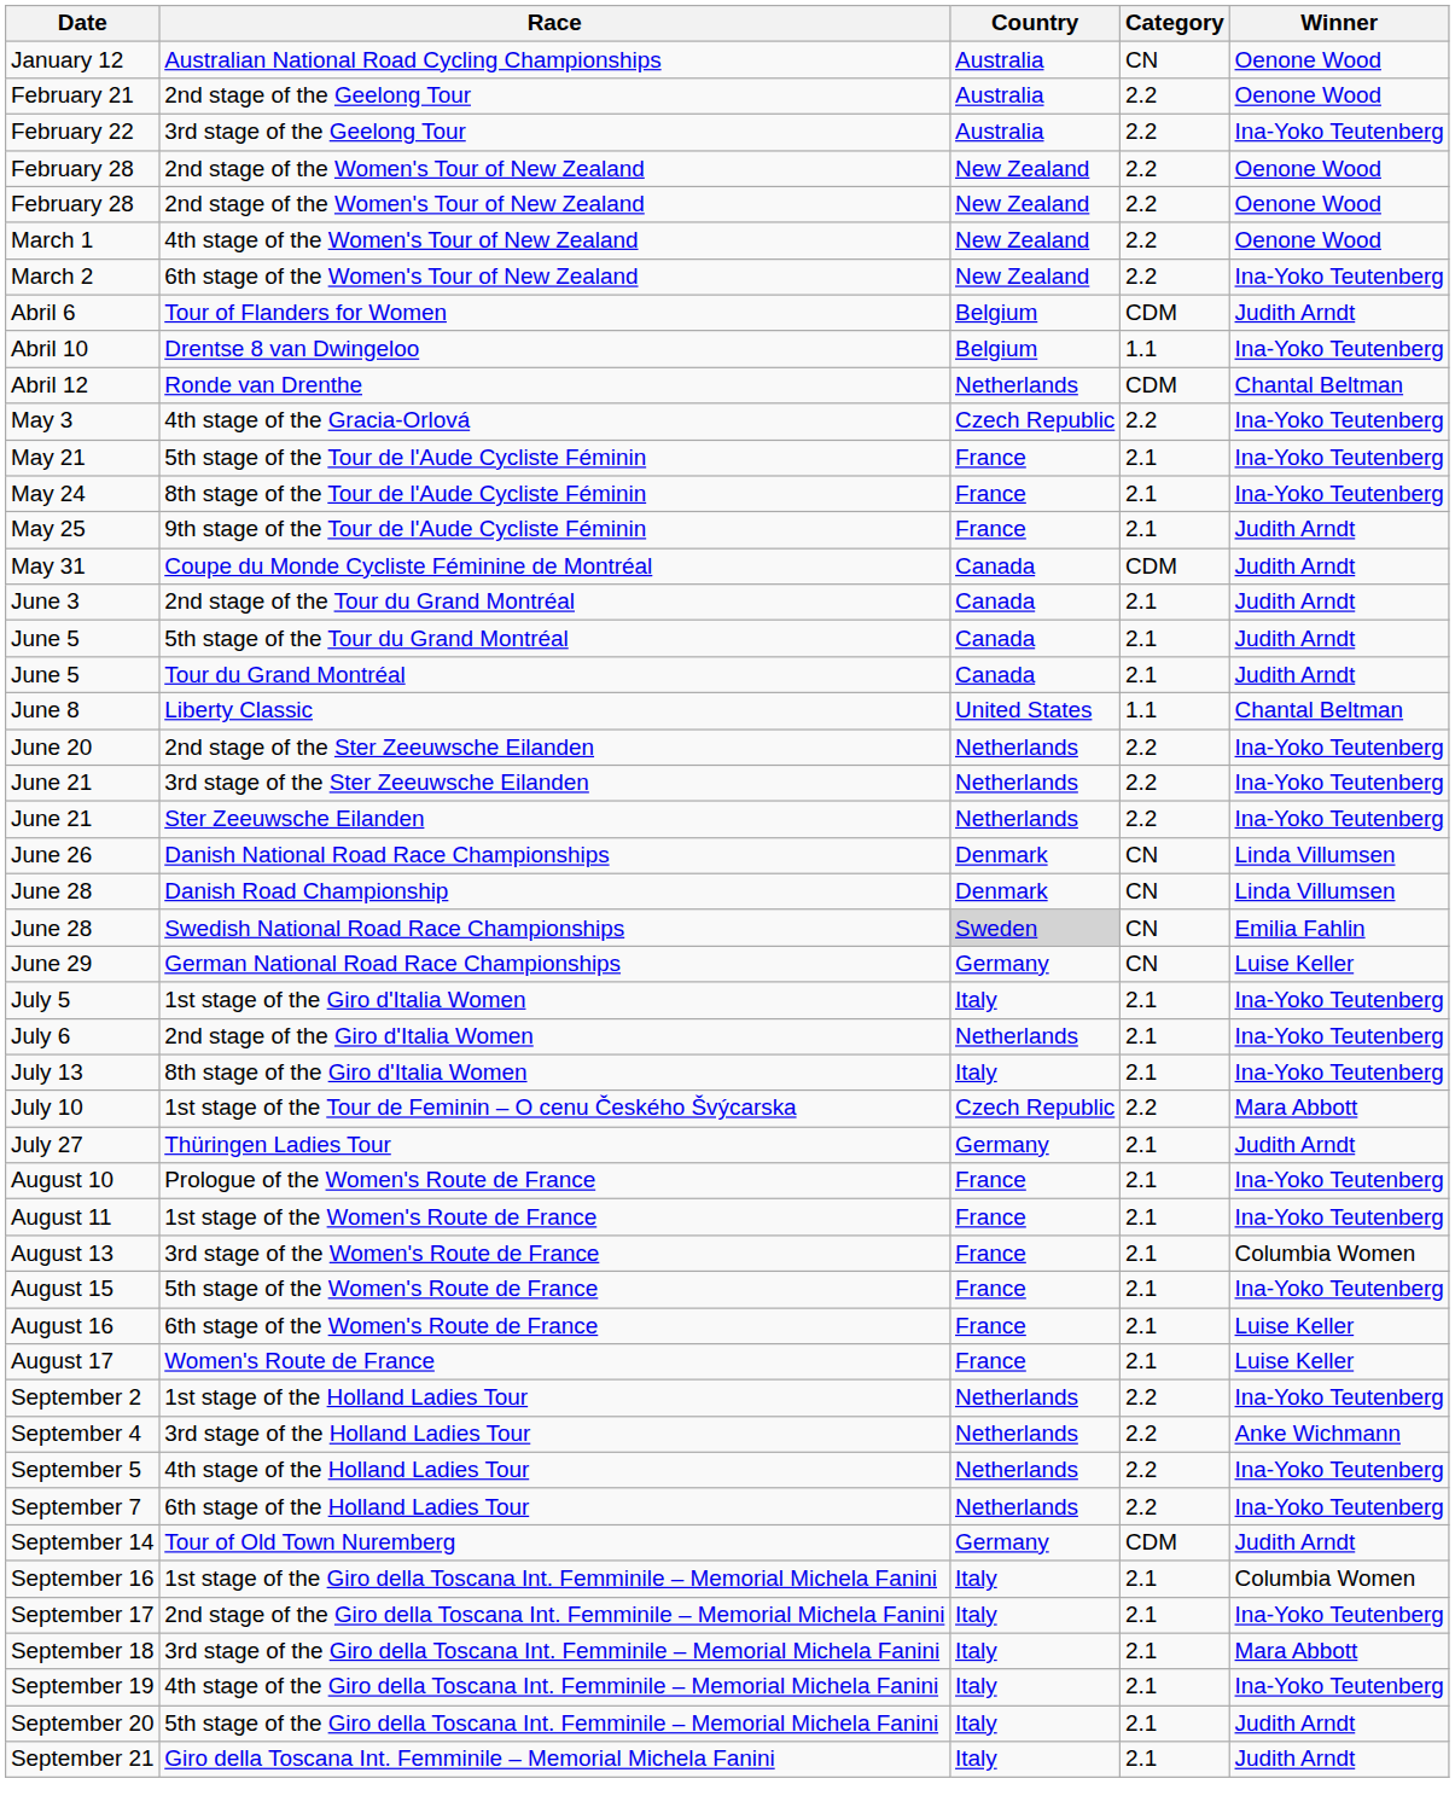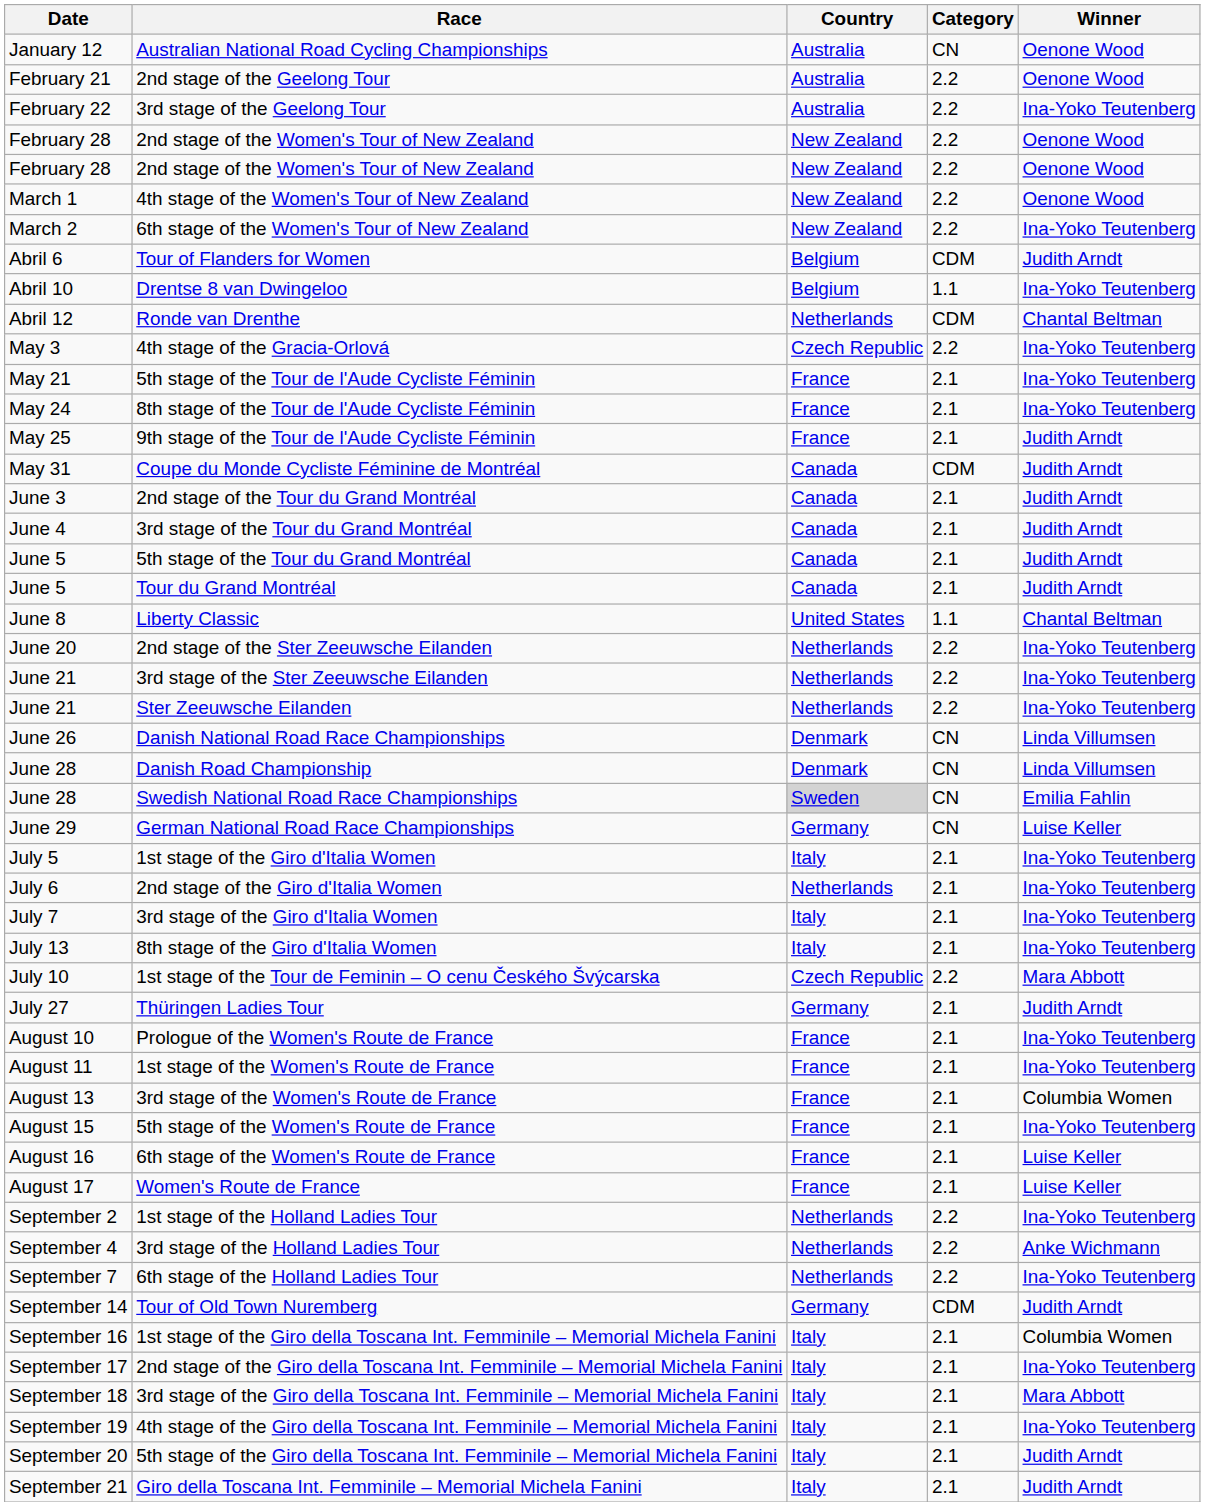+ row: June 4 | 3rd stage of the Tour du Grand Montréal | Canada | 2.1 | Judith Arndt
+ row: July 7 | 3rd stage of the Giro d'Italia Women | Italy | 2.1 | Ina-Yoko Teutenberg
- row: September 5 | 4th stage of the Holland Ladies Tour | Netherlands | 2.2 | Ina-Yoko Teutenberg
